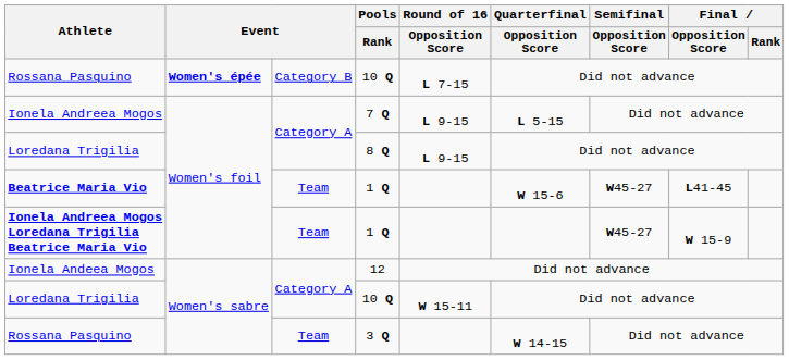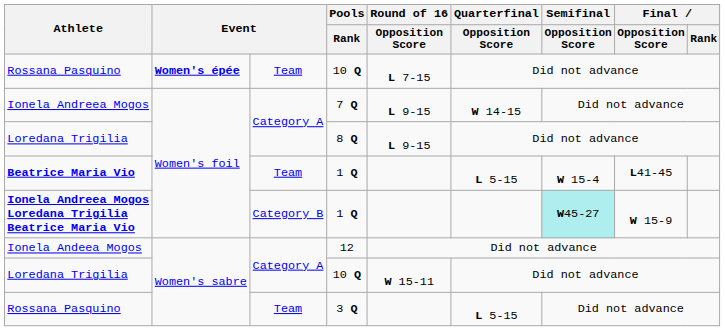Rossana Pasquino / 10 Q | column 3: Category B -> Team
Ionela Andreea Mogos | Quarterfinal / Opposition Score: L 5-15 -> W 14-15
Beatrice Maria Vio | Quarterfinal / Opposition Score: W 15-6 -> L 5-15
Beatrice Maria Vio | Semifinal / Opposition Score: W45-27 -> W 15-4
Ionela Andreea Mogos Loredana Trigilia Beatrice Maria Vio | column 3: Team -> Category B
Ionela Andreea Mogos Loredana Trigilia Beatrice Maria Vio | Semifinal / Opposition Score: no background -> paleturquoise background
Rossana Pasquino / 3 Q | Quarterfinal / Opposition Score: W 14-15 -> L 5-15
